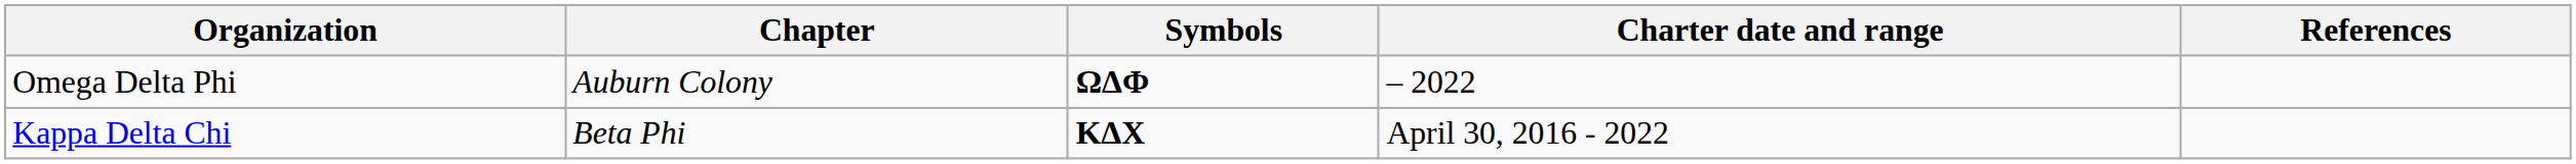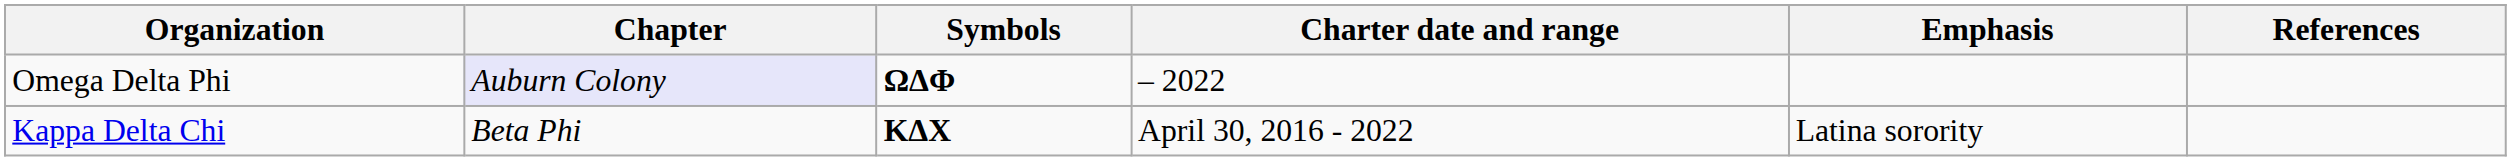+ column: Emphasis | Latina sorority
Omega Delta Phi | Chapter: no background -> lavender background
